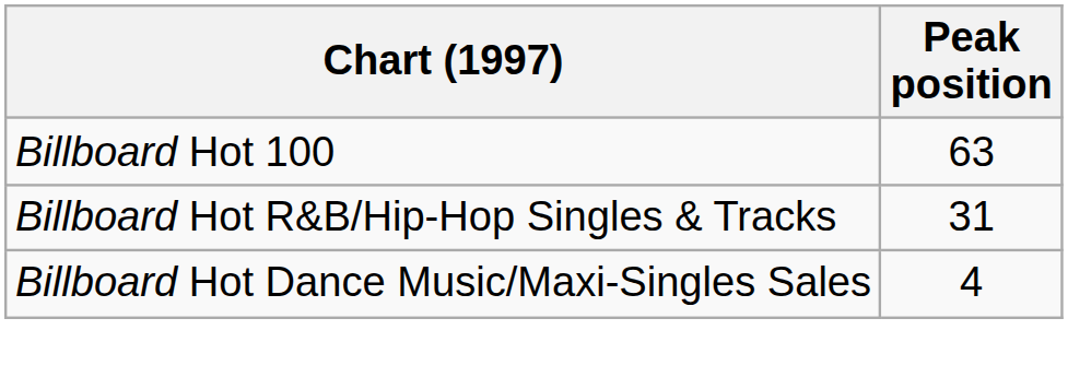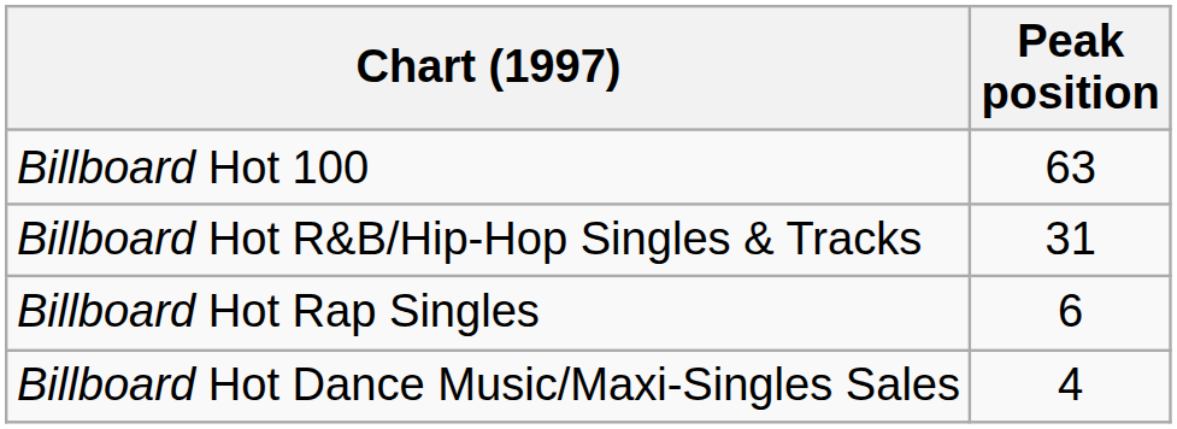+ row: Billboard Hot Rap Singles | 6
